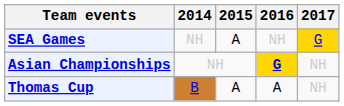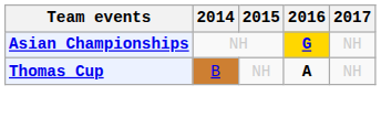- row: SEA Games | NH | A | NH | G
Thomas Cup | 2015: A -> NH
Thomas Cup | 2016: normal -> bold
